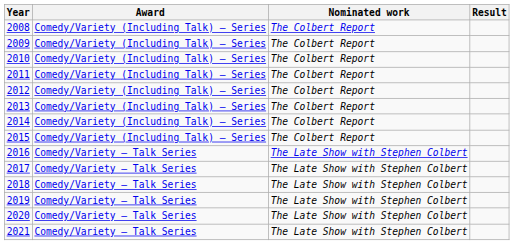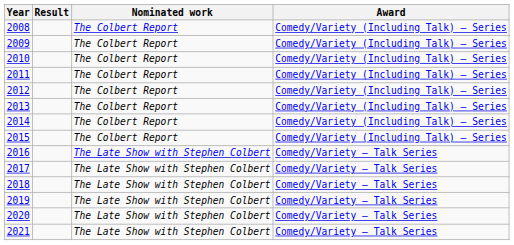columns swapped: Award <-> Result
